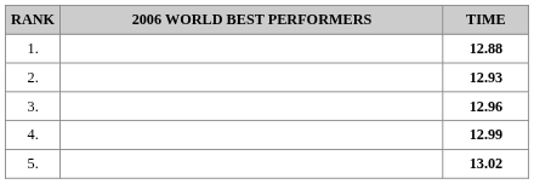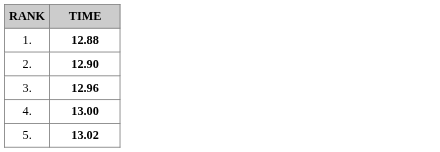- column: 2006 WORLD BEST PERFORMERS
2. | TIME: 12.93 -> 12.90
4. | TIME: 12.99 -> 13.00
